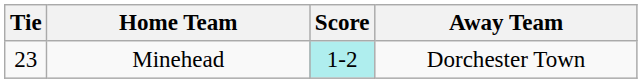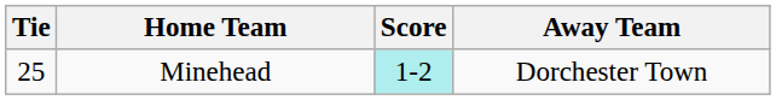Minehead | Tie: 23 -> 25
